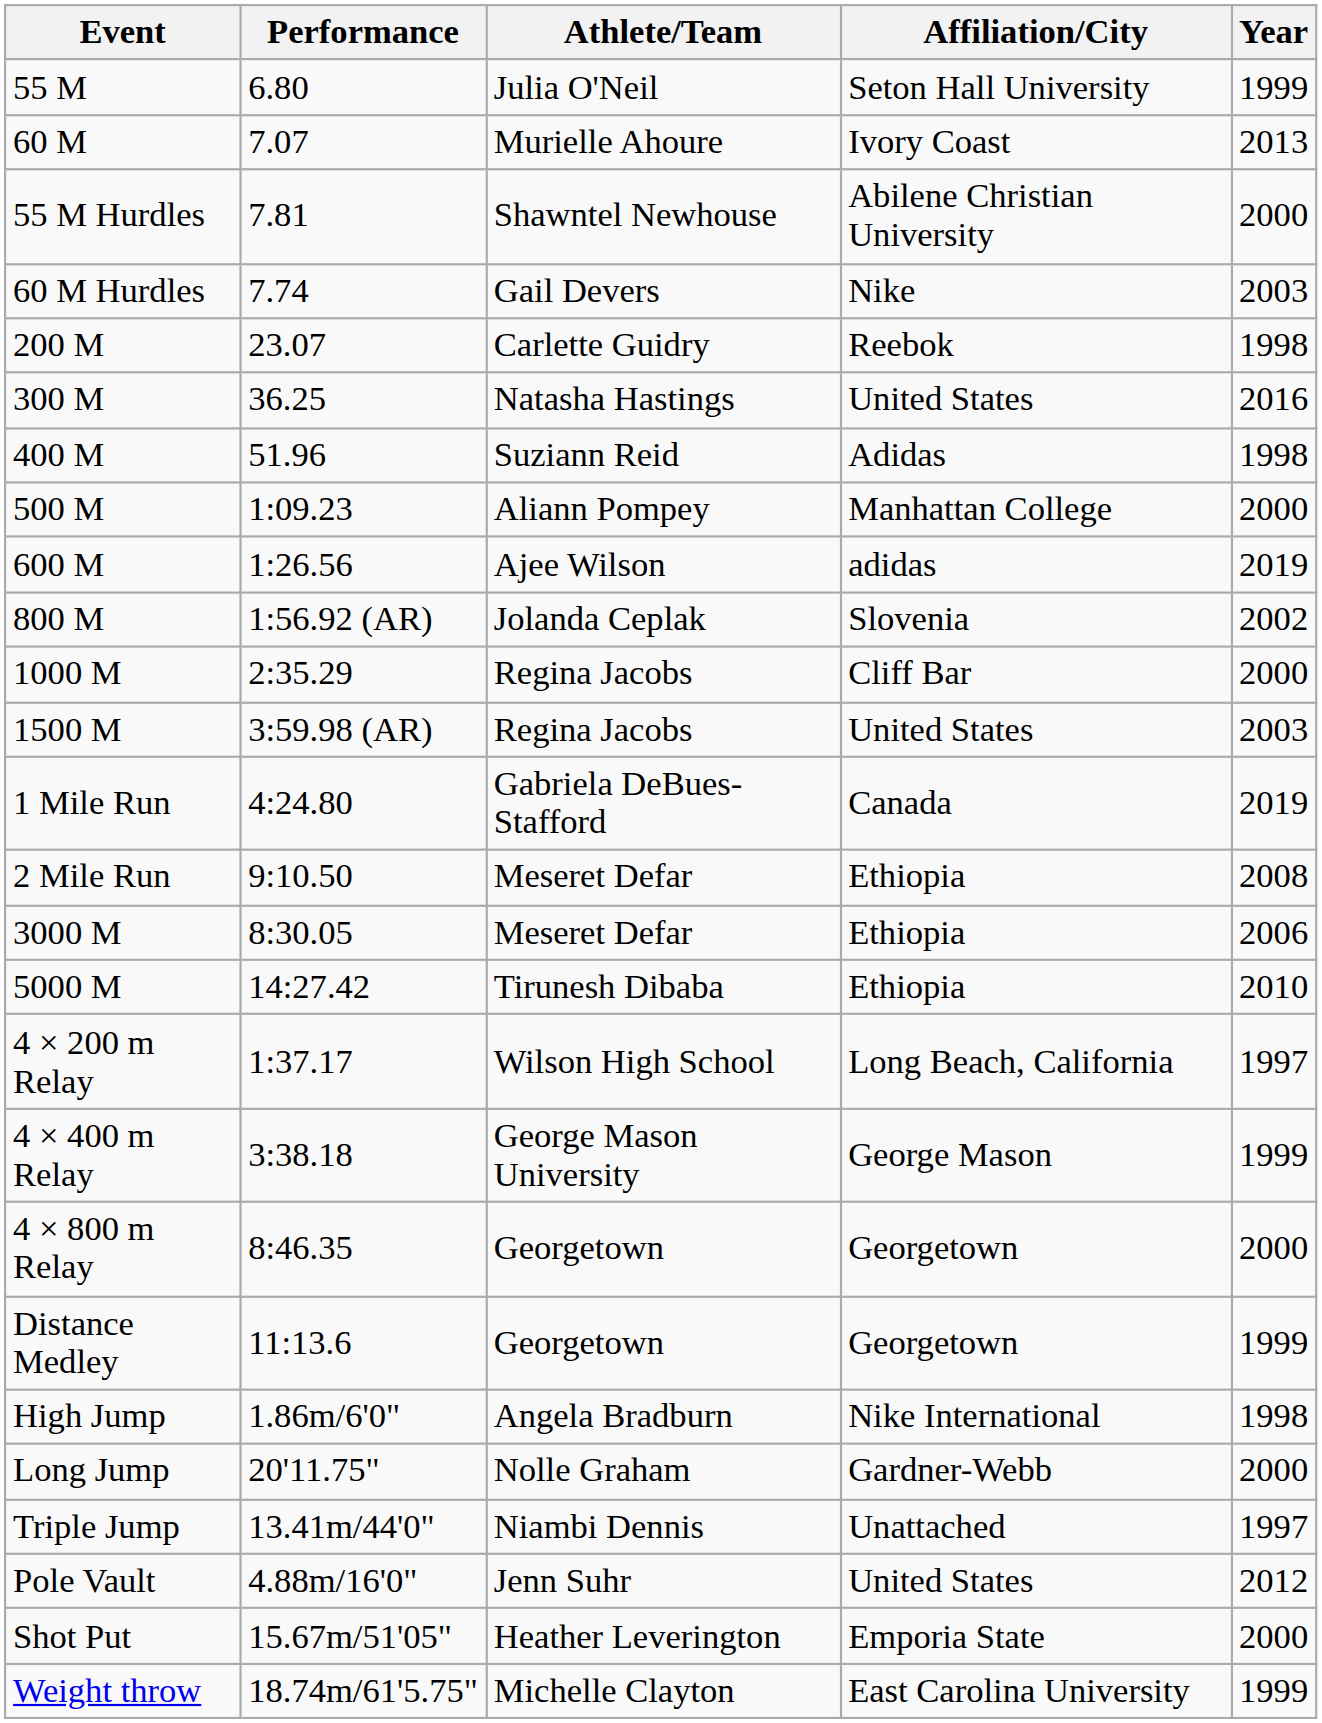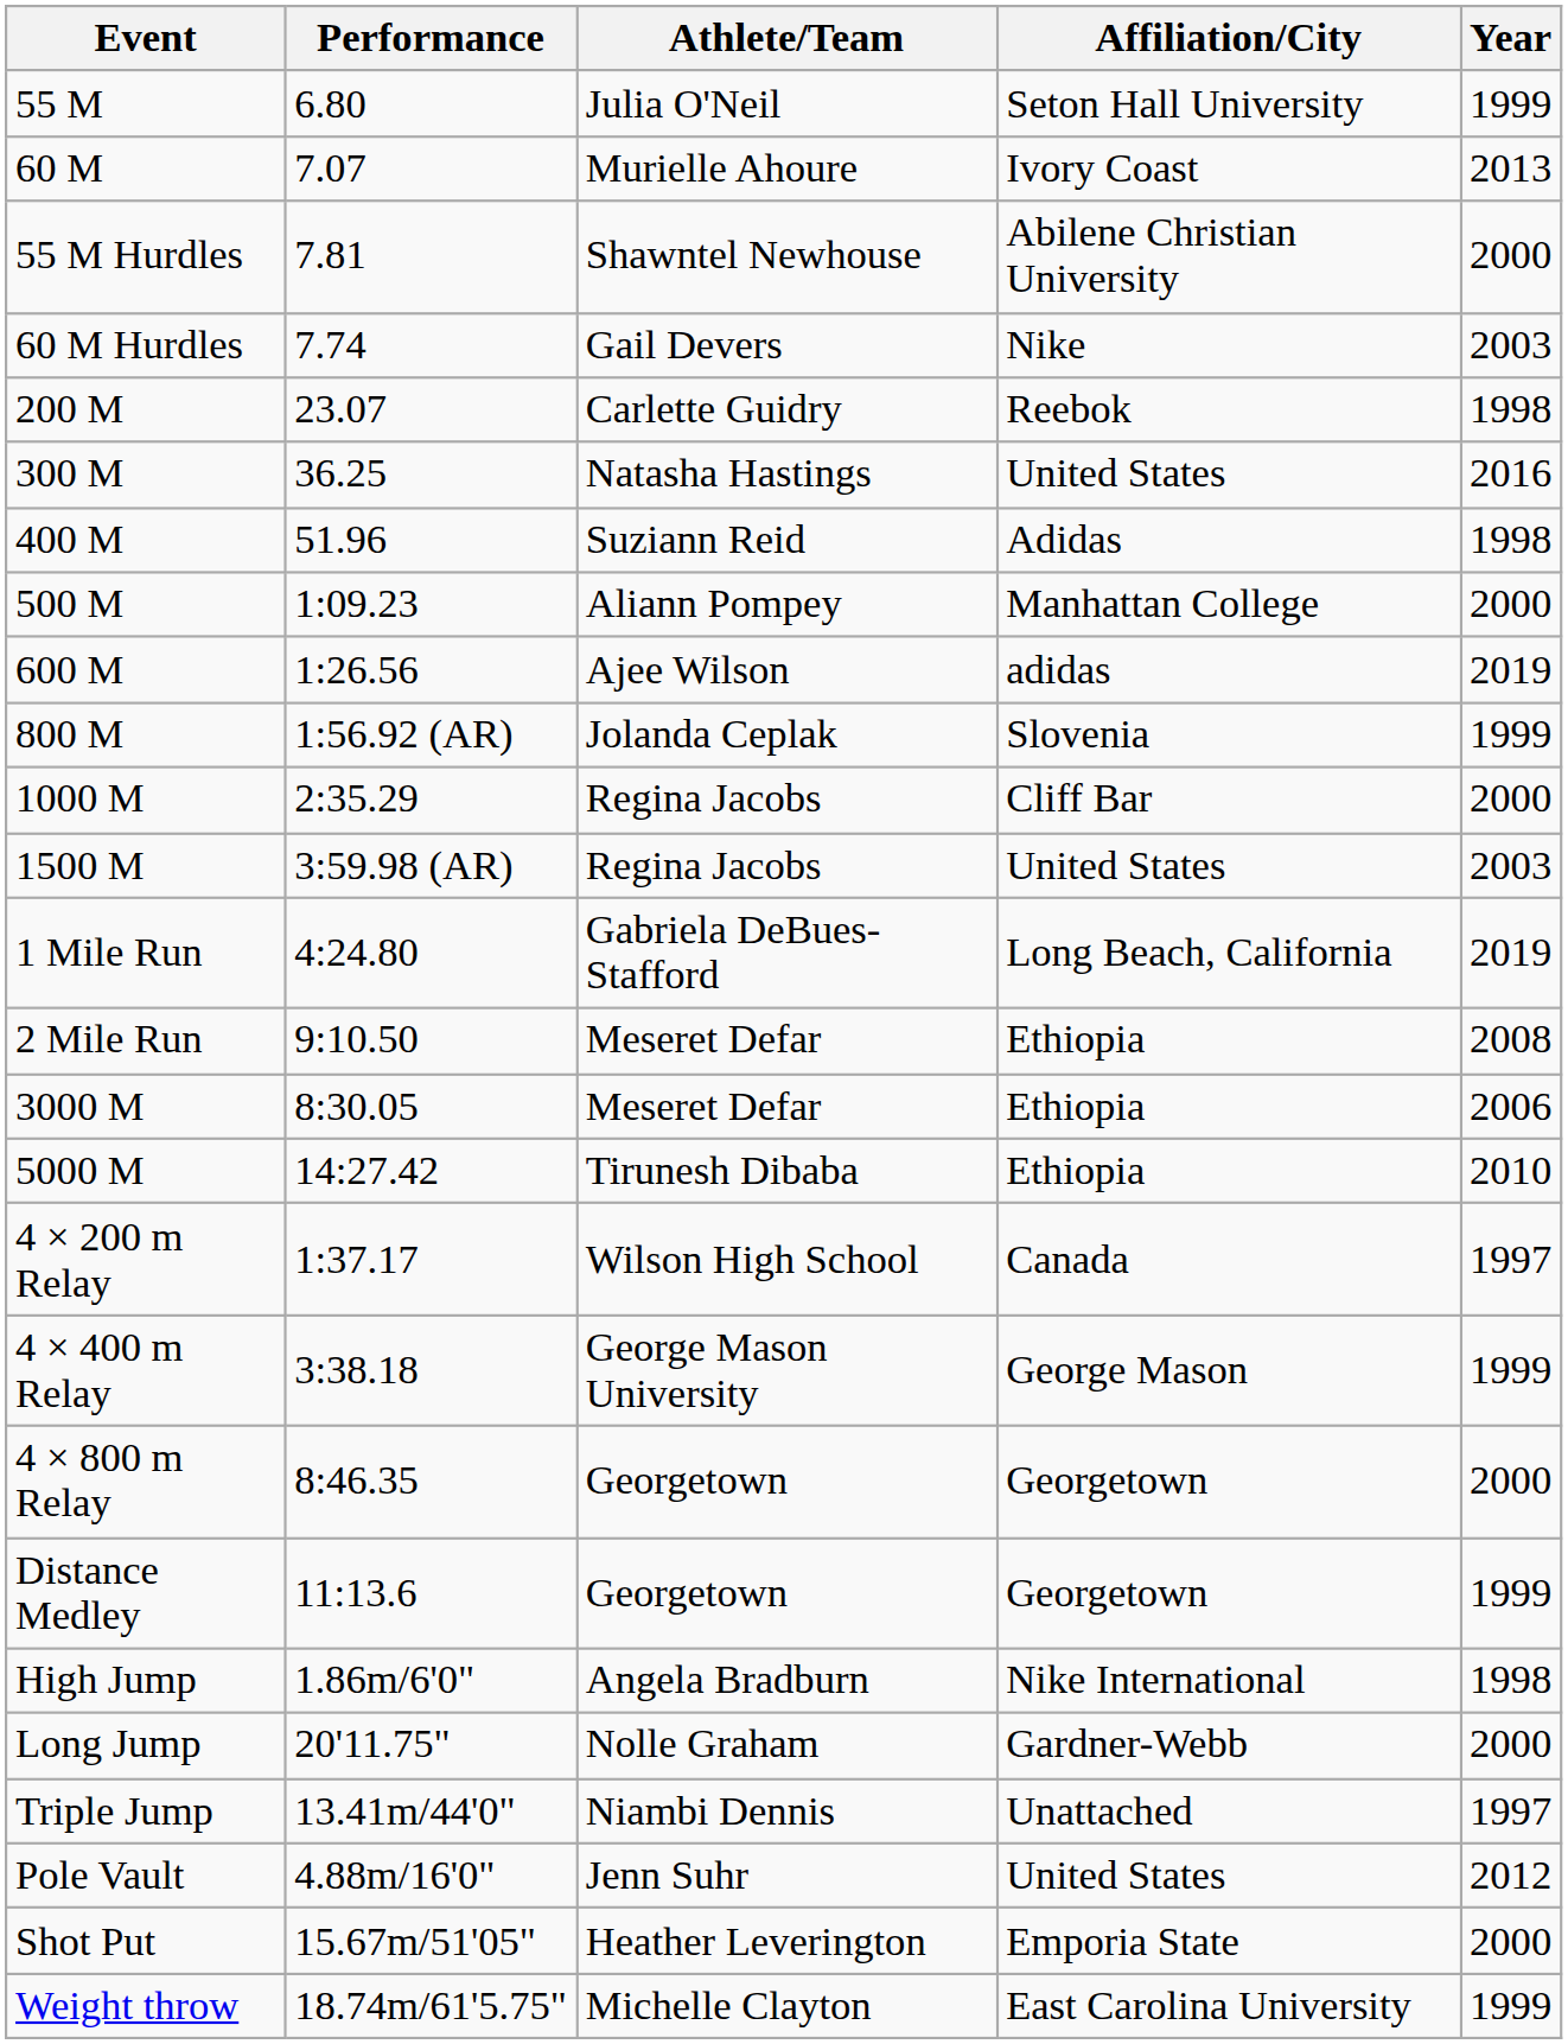800 M | Year: 2002 -> 1999
1 Mile Run | Affiliation/City: Canada -> Long Beach, California
4 × 200 m Relay | Affiliation/City: Long Beach, California -> Canada
